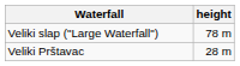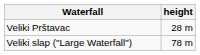rows swapped: Veliki slap ("Large Waterfall") <-> Veliki Prštavac
